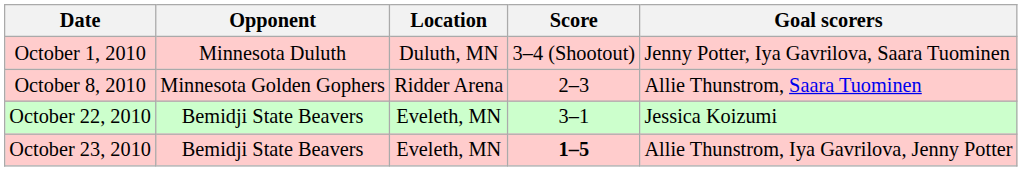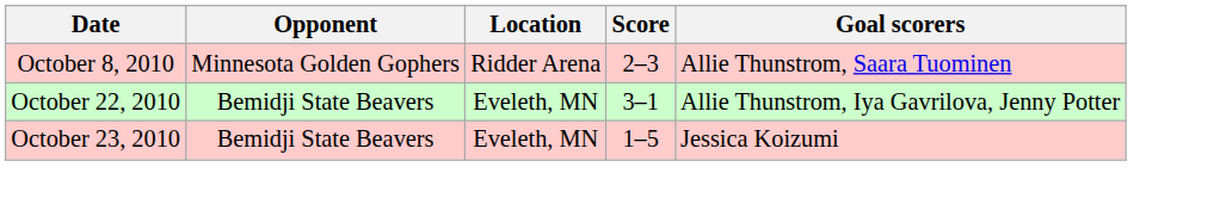- row: October 1, 2010 | Minnesota Duluth | Duluth, MN | 3–4 (Shootout) | Jenny Potter, Iya Gavrilova, Saara Tuominen
October 22, 2010 | Goal scorers: Jessica Koizumi -> Allie Thunstrom, Iya Gavrilova, Jenny Potter
October 23, 2010 | Score: bold -> normal
October 23, 2010 | Goal scorers: Allie Thunstrom, Iya Gavrilova, Jenny Potter -> Jessica Koizumi
